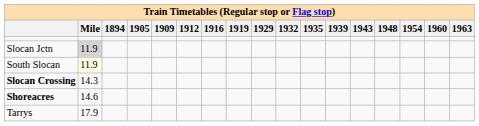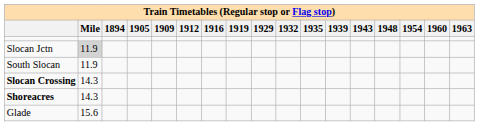South Slocan | Mile: lightyellow background -> no background
Shoreacres | Mile: 14.6 -> 14.3
+ row: Glade | 15.6
- row: Tarrys | 17.9
